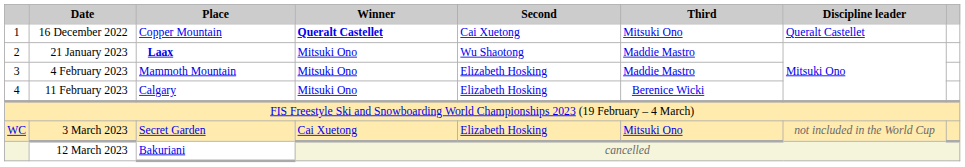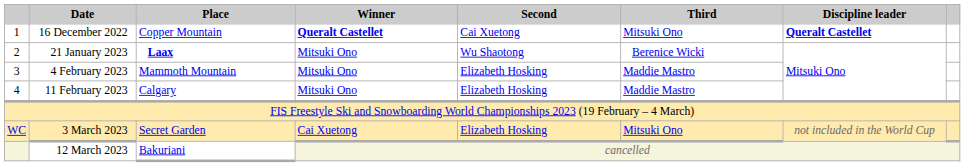16 December 2022 | Discipline leader: normal -> bold
21 January 2023 | Third: Maddie Mastro -> Berenice Wicki
11 February 2023 | Third: Berenice Wicki -> Maddie Mastro
